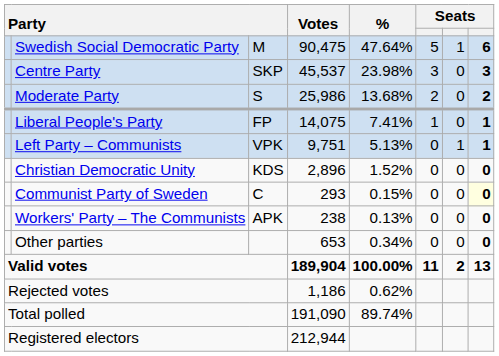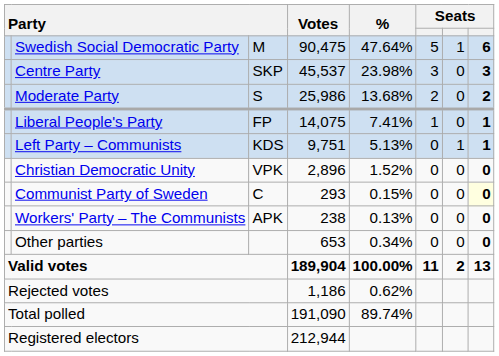Left Party – Communists | column 3: VPK -> KDS
Christian Democratic Unity | column 3: KDS -> VPK
